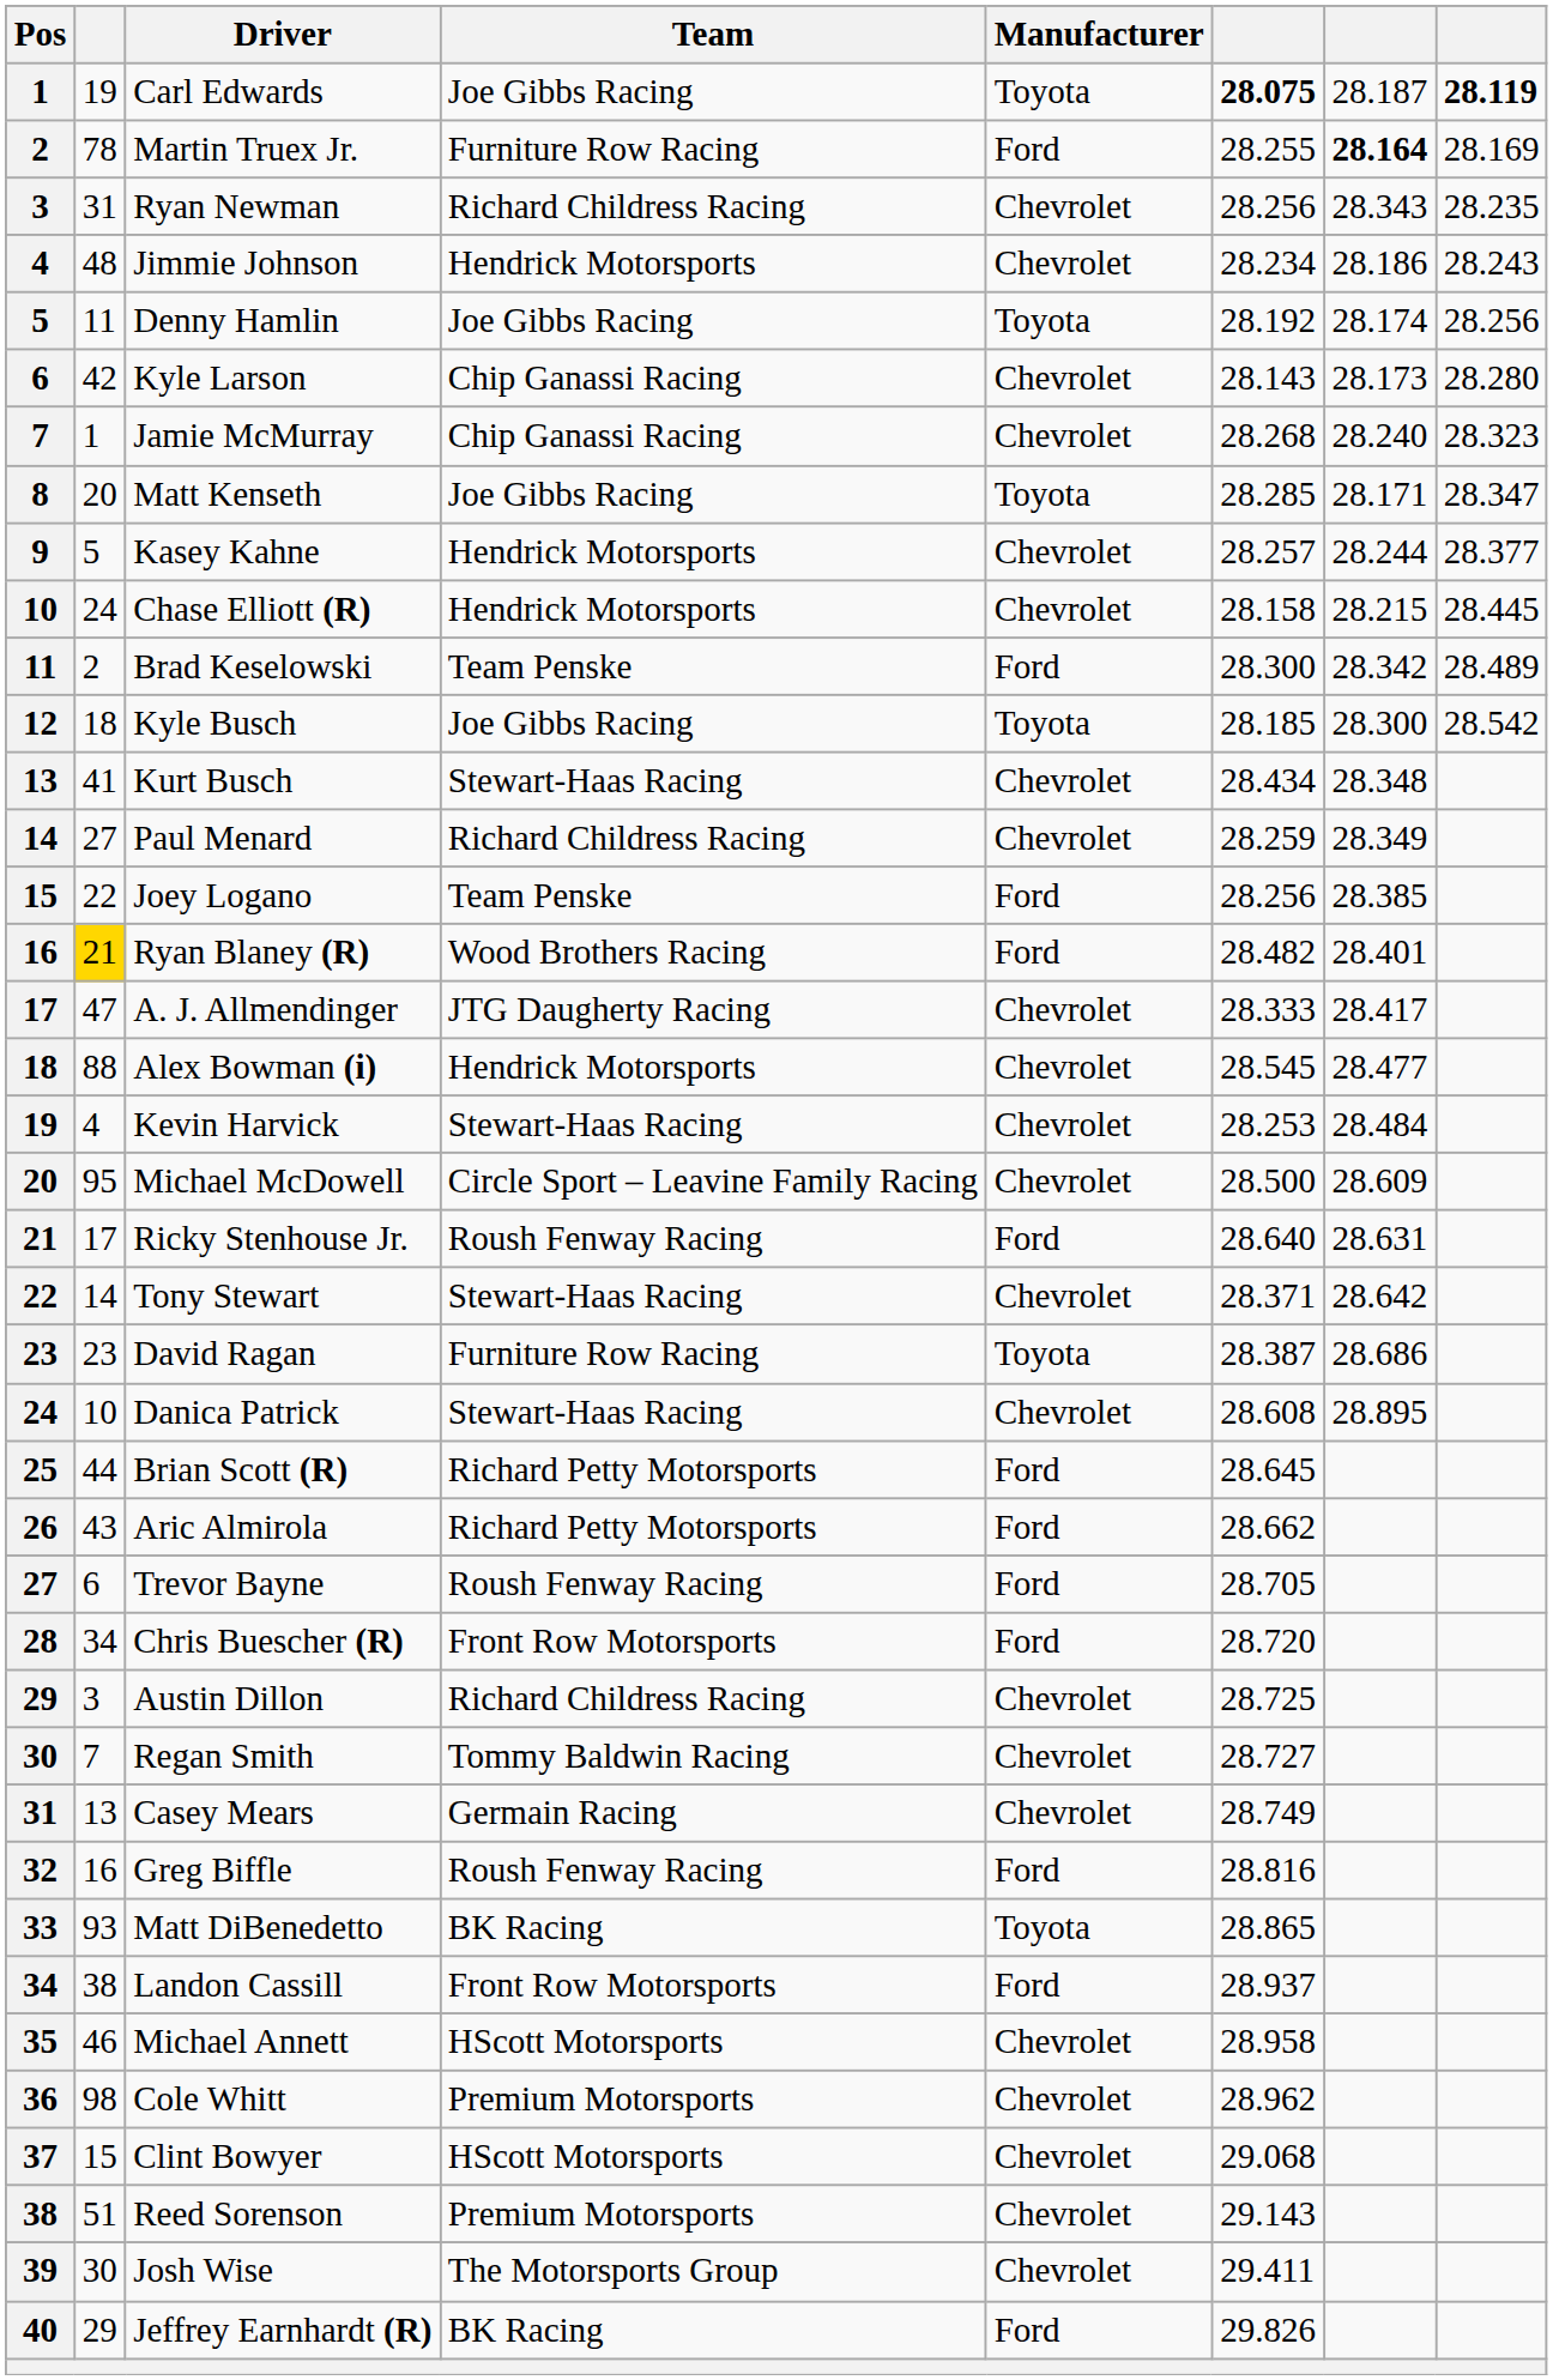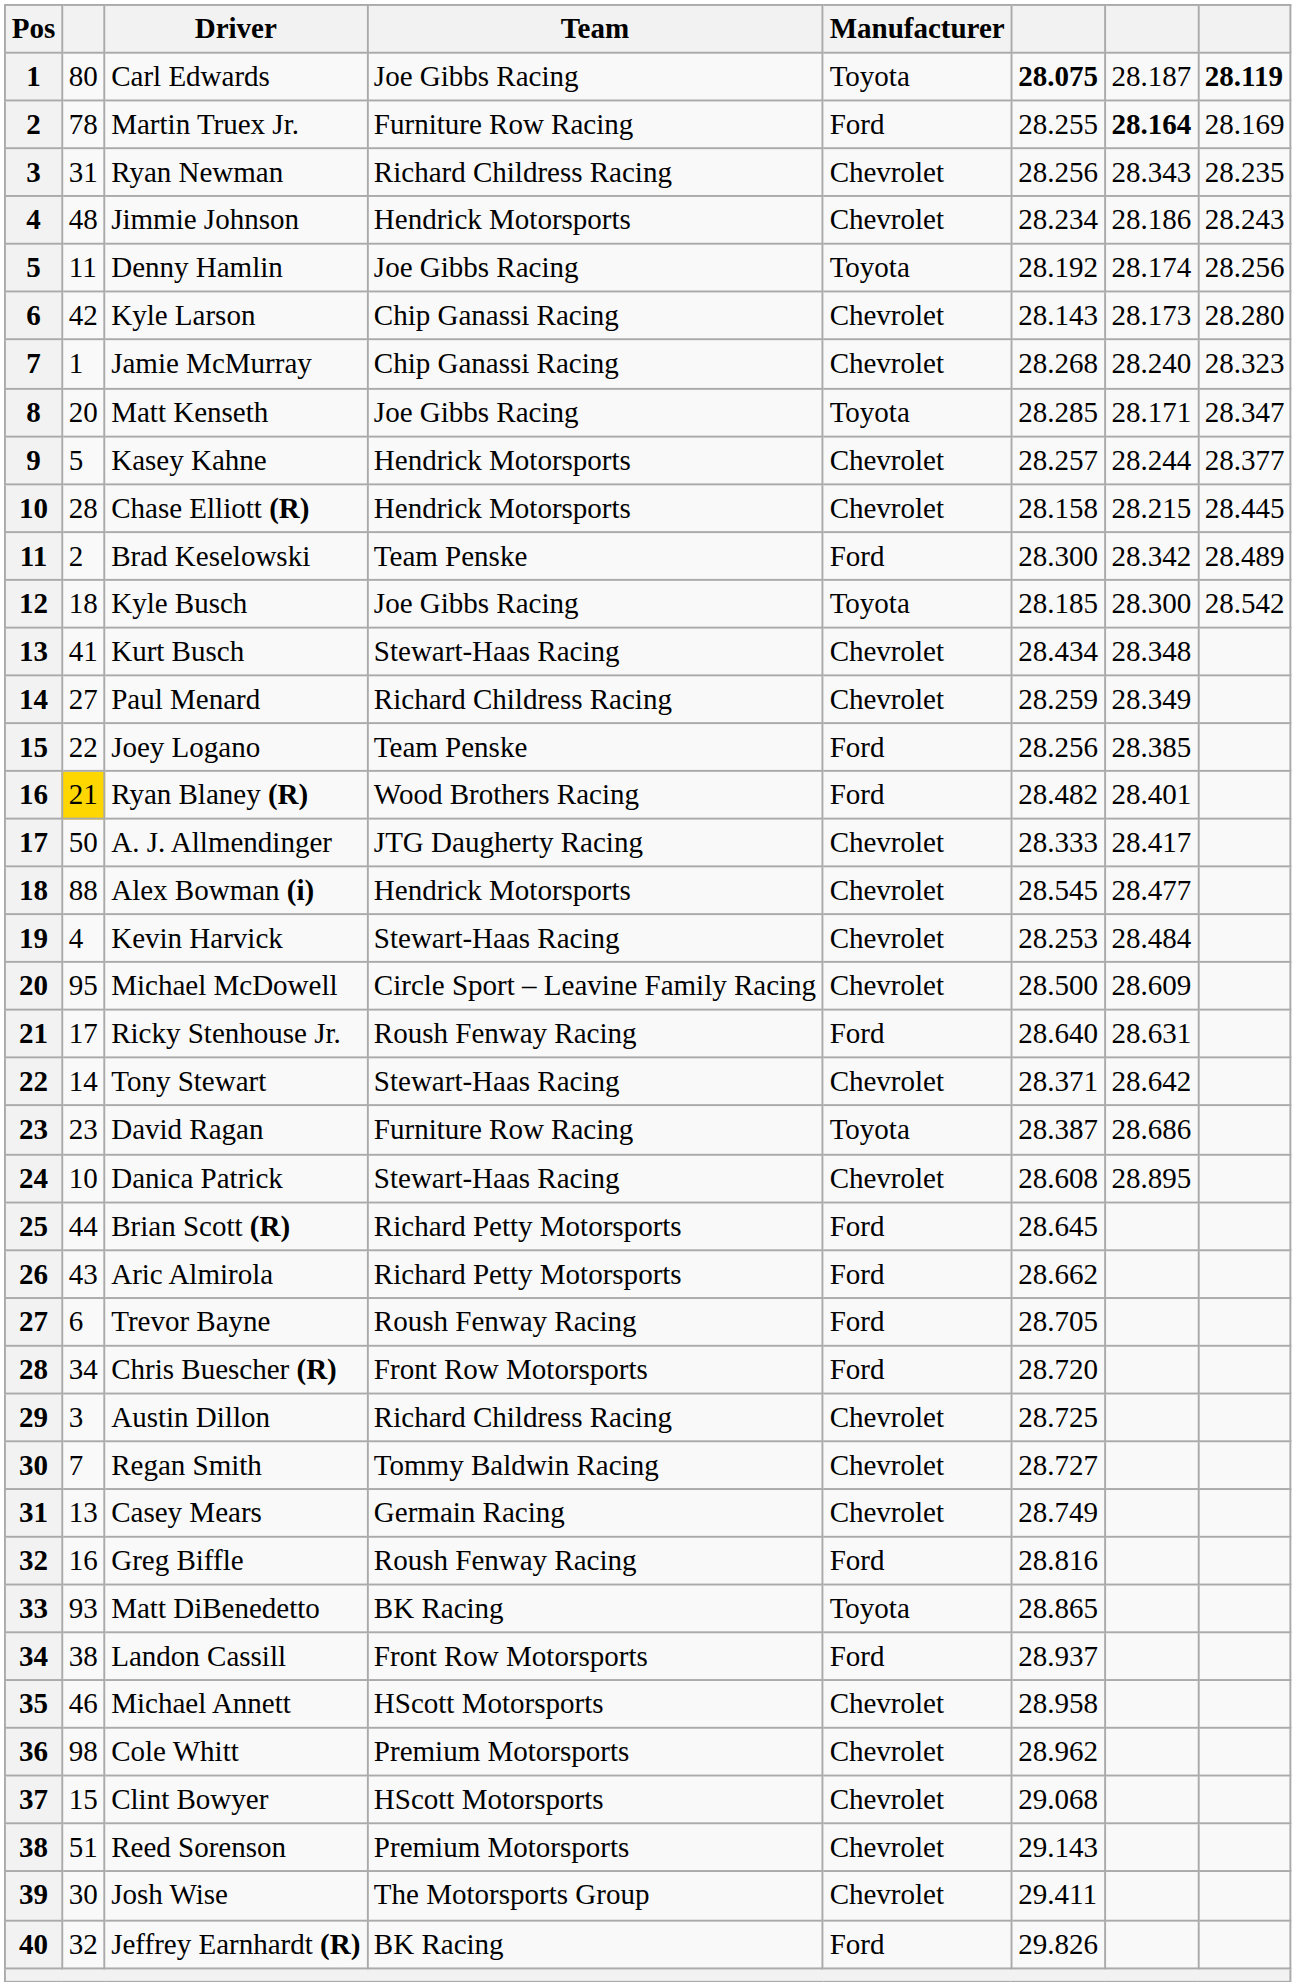Carl Edwards | column 2: 19 -> 80
Chase Elliott (R) | column 2: 24 -> 28
A. J. Allmendinger | column 2: 47 -> 50
Jeffrey Earnhardt (R) | column 2: 29 -> 32
